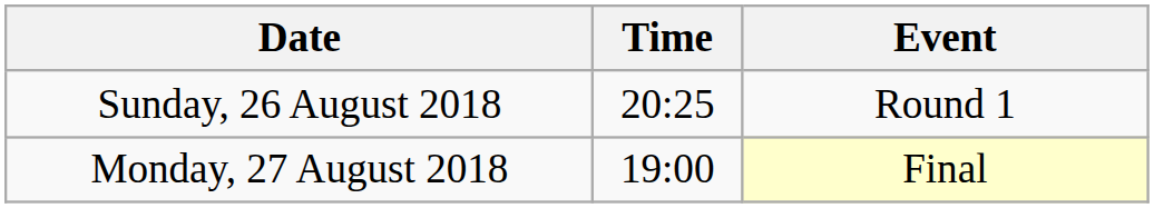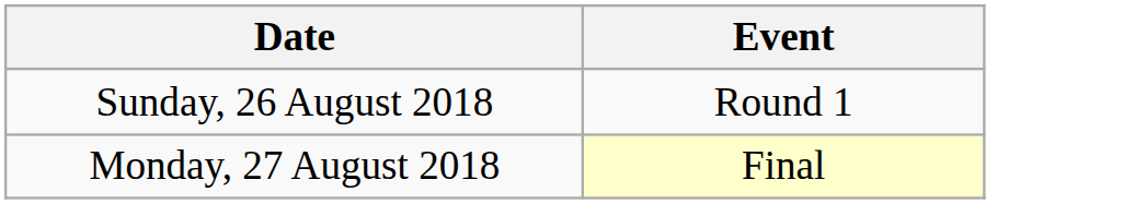- column: Time | 20:25 | 19:00
